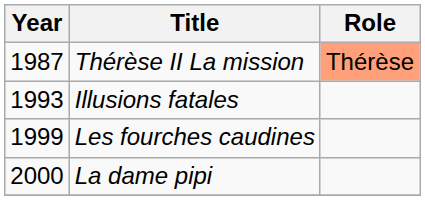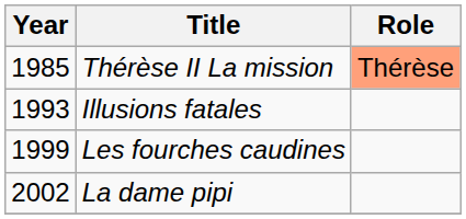Thérèse II La mission | Year: 1987 -> 1985
La dame pipi | Year: 2000 -> 2002
